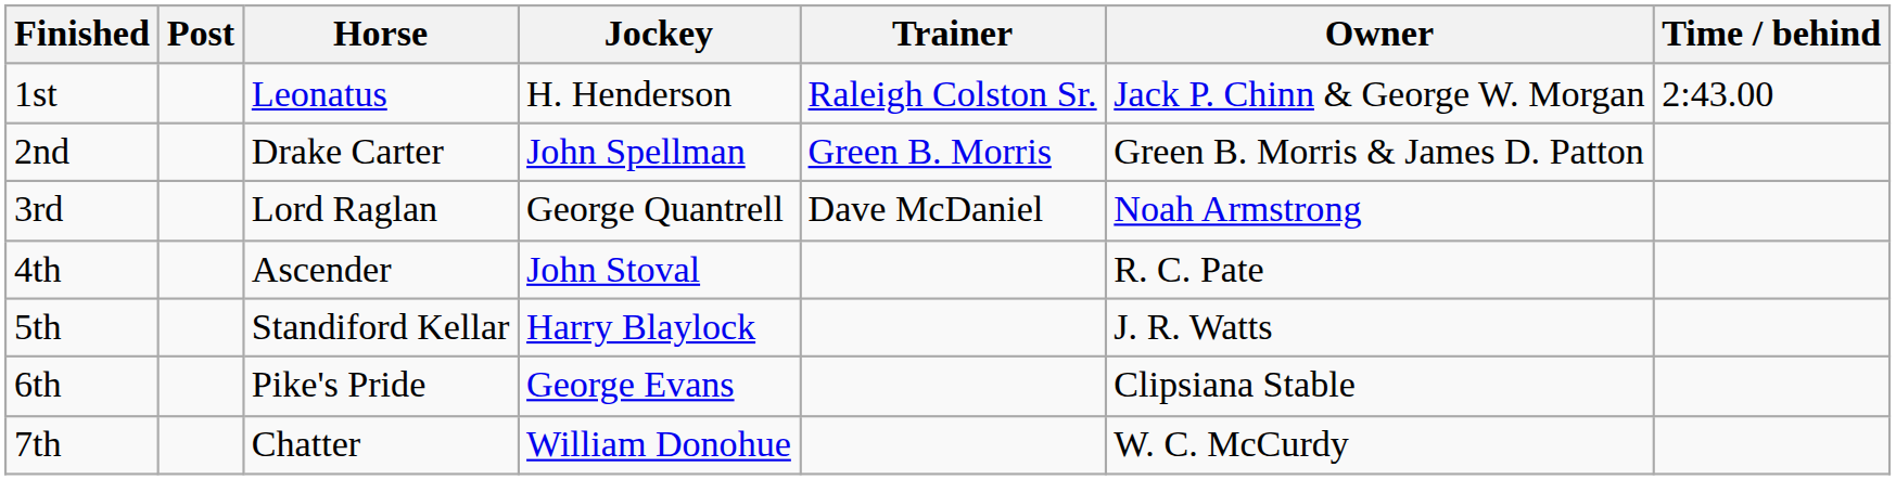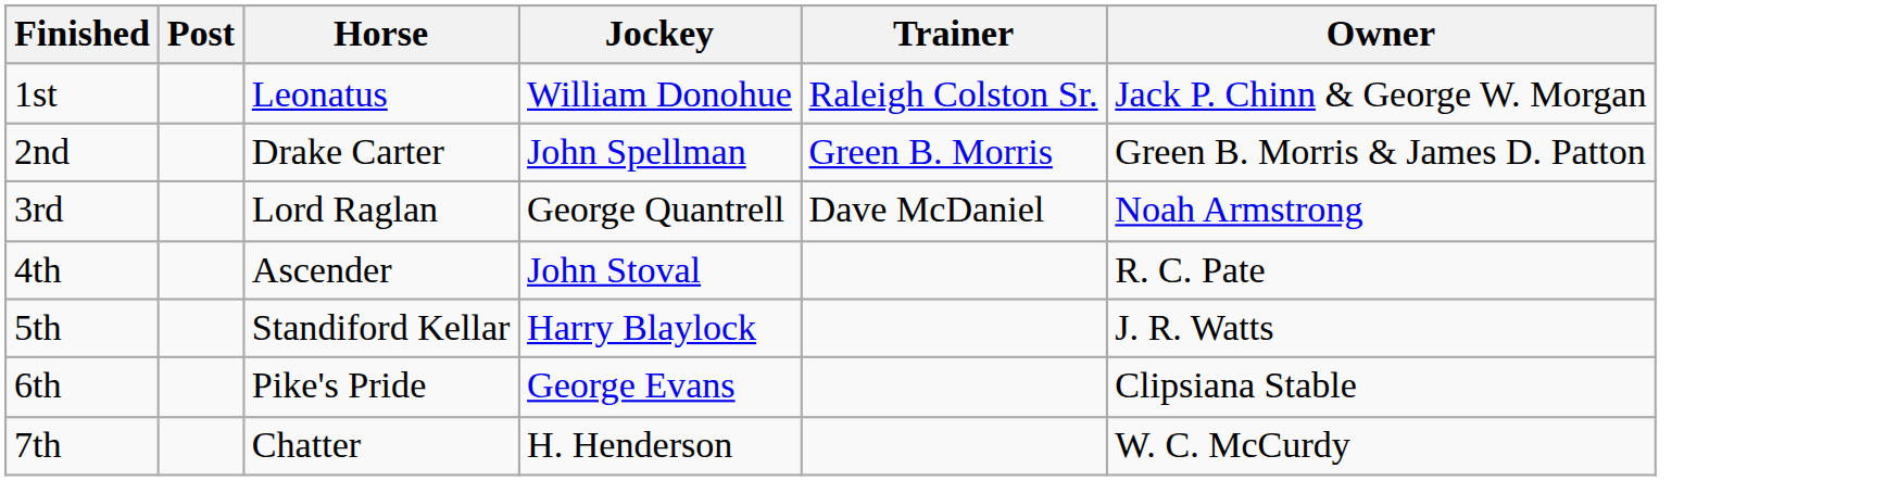- column: Time / behind | 2:43.00
1st | Jockey: H. Henderson -> William Donohue
7th | Jockey: William Donohue -> H. Henderson
